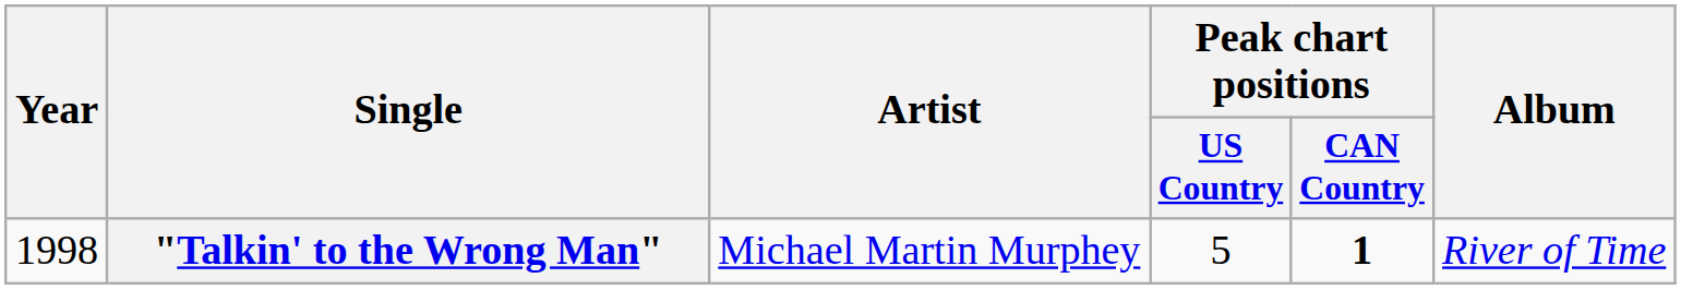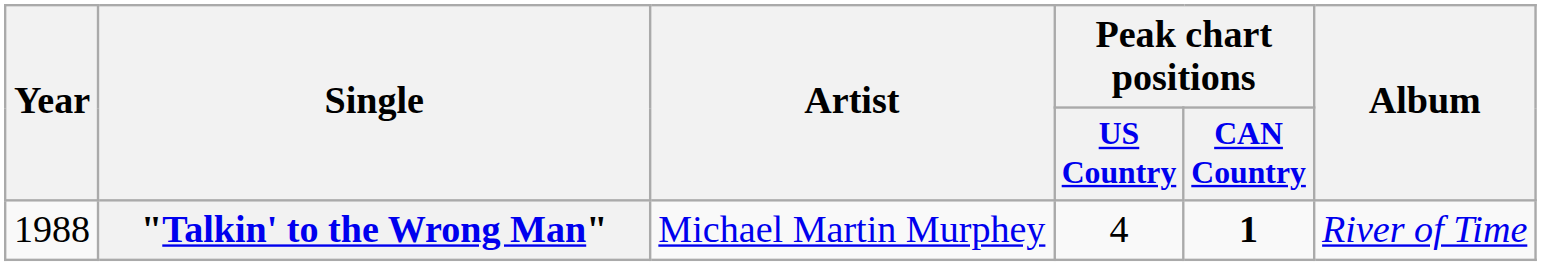"Talkin' to the Wrong Man" | Year: 1998 -> 1988
"Talkin' to the Wrong Man" | Peak chart positions / US Country: 5 -> 4
